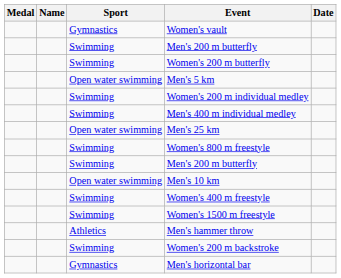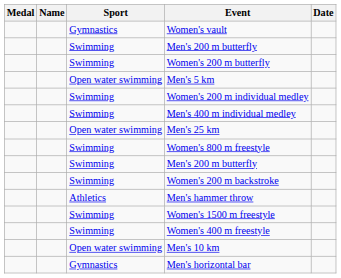rows swapped: Men's 10 km <-> Women's 200 m backstroke
rows swapped: Women's 400 m freestyle <-> Men's hammer throw
